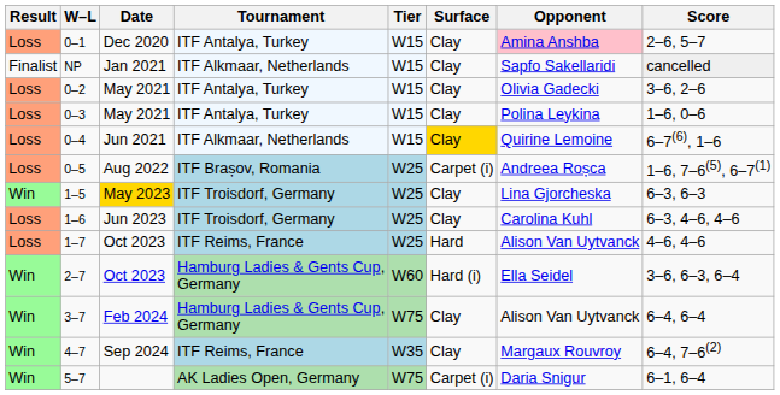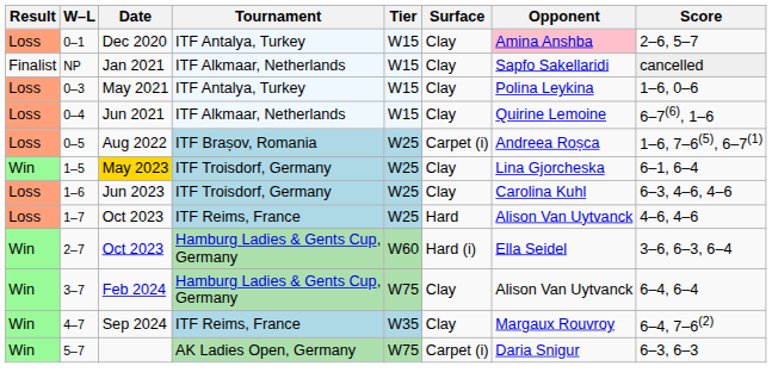- row: Loss | 0–2 | May 2021 | ITF Antalya, Turkey | W15 | Clay | Olivia Gadecki | 3–6, 2–6
0–4 | Surface: gold background -> no background
1–5 | Score: 6–3, 6–3 -> 6–1, 6–4
5–7 | Score: 6–1, 6–4 -> 6–3, 6–3
